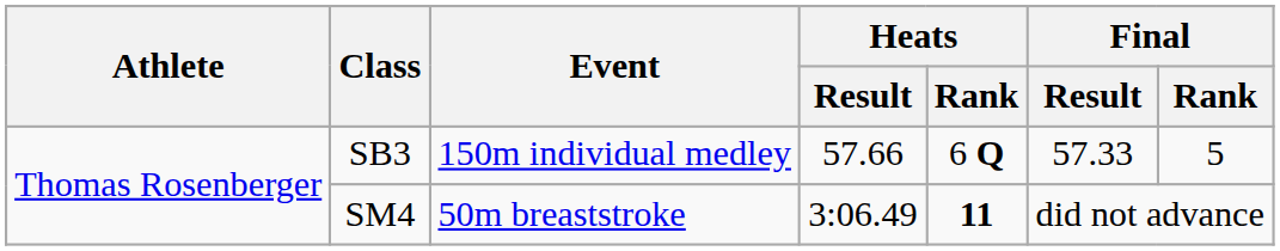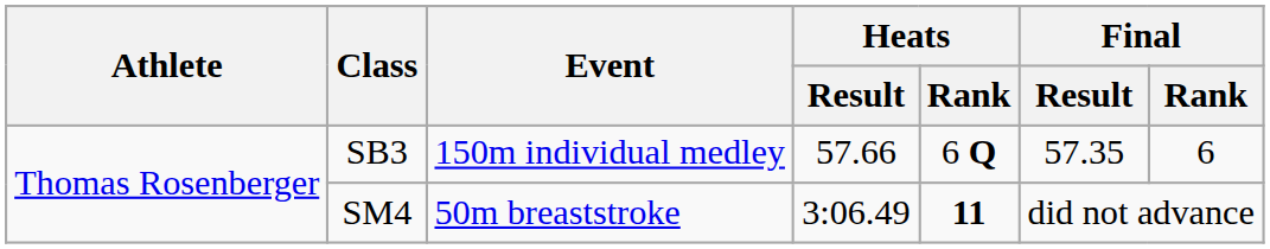SB3 | Final / Result: 57.33 -> 57.35
SB3 | Final / Rank: 5 -> 6
